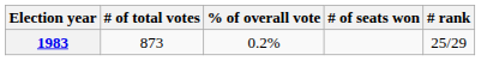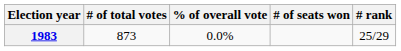1983 | % of overall vote: 0.2% -> 0.0%
